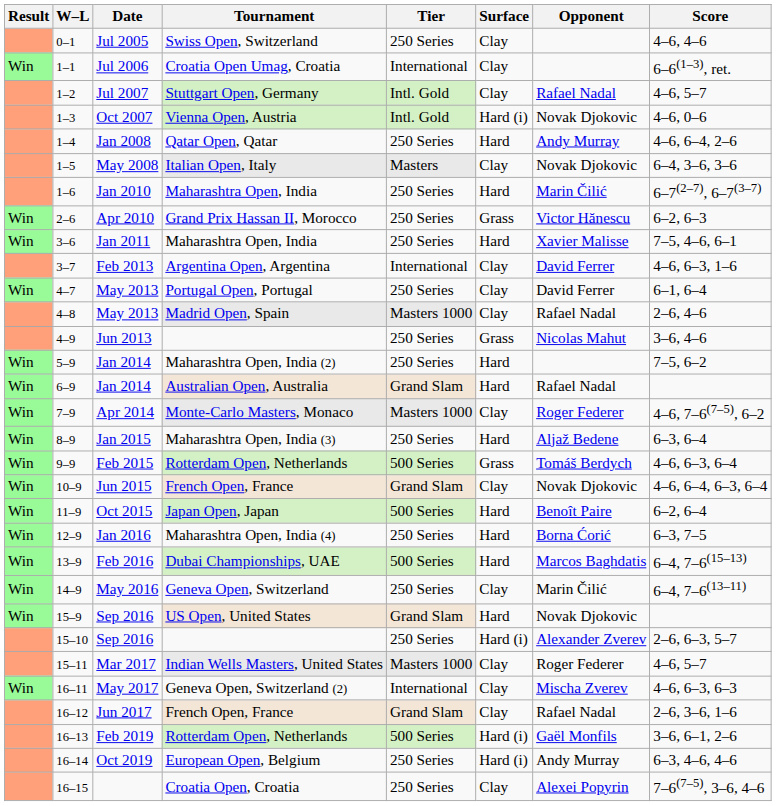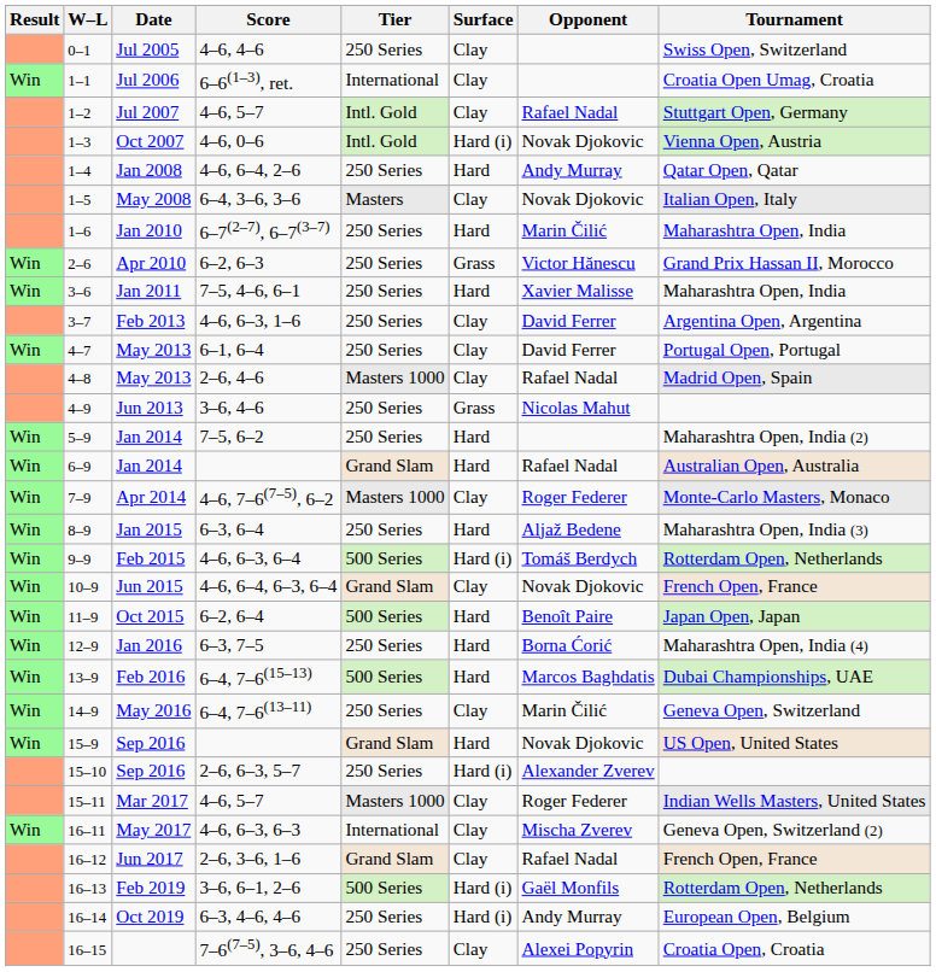columns swapped: Tournament <-> Score
Feb 2013 | Tier: International -> 250 Series
Feb 2015 | Surface: Grass -> Hard (i)
